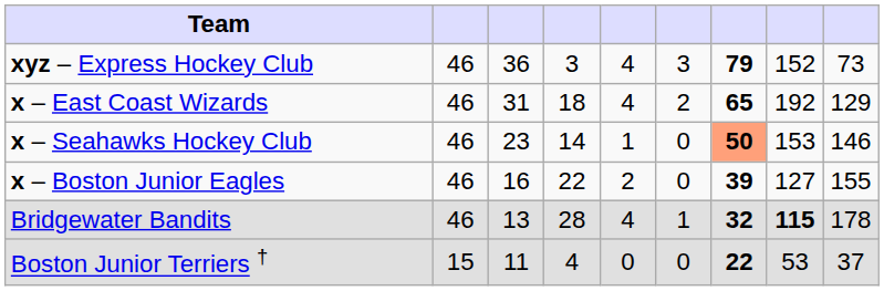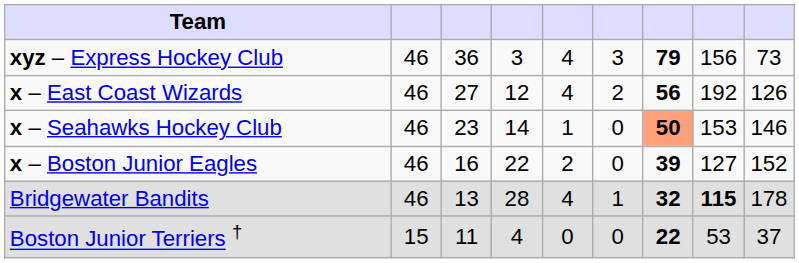xyz – Express Hockey Club | column 8: 152 -> 156
x – East Coast Wizards | column 3: 31 -> 27
x – East Coast Wizards | column 4: 18 -> 12
x – East Coast Wizards | column 7: 65 -> 56
x – East Coast Wizards | column 9: 129 -> 126
x – Boston Junior Eagles | column 9: 155 -> 152
